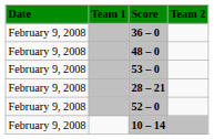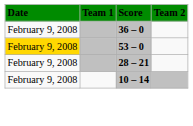- row: February 9, 2008 | 48 – 0
53 – 0 | Date: no background -> gold background
- row: February 9, 2008 | 52 – 0
